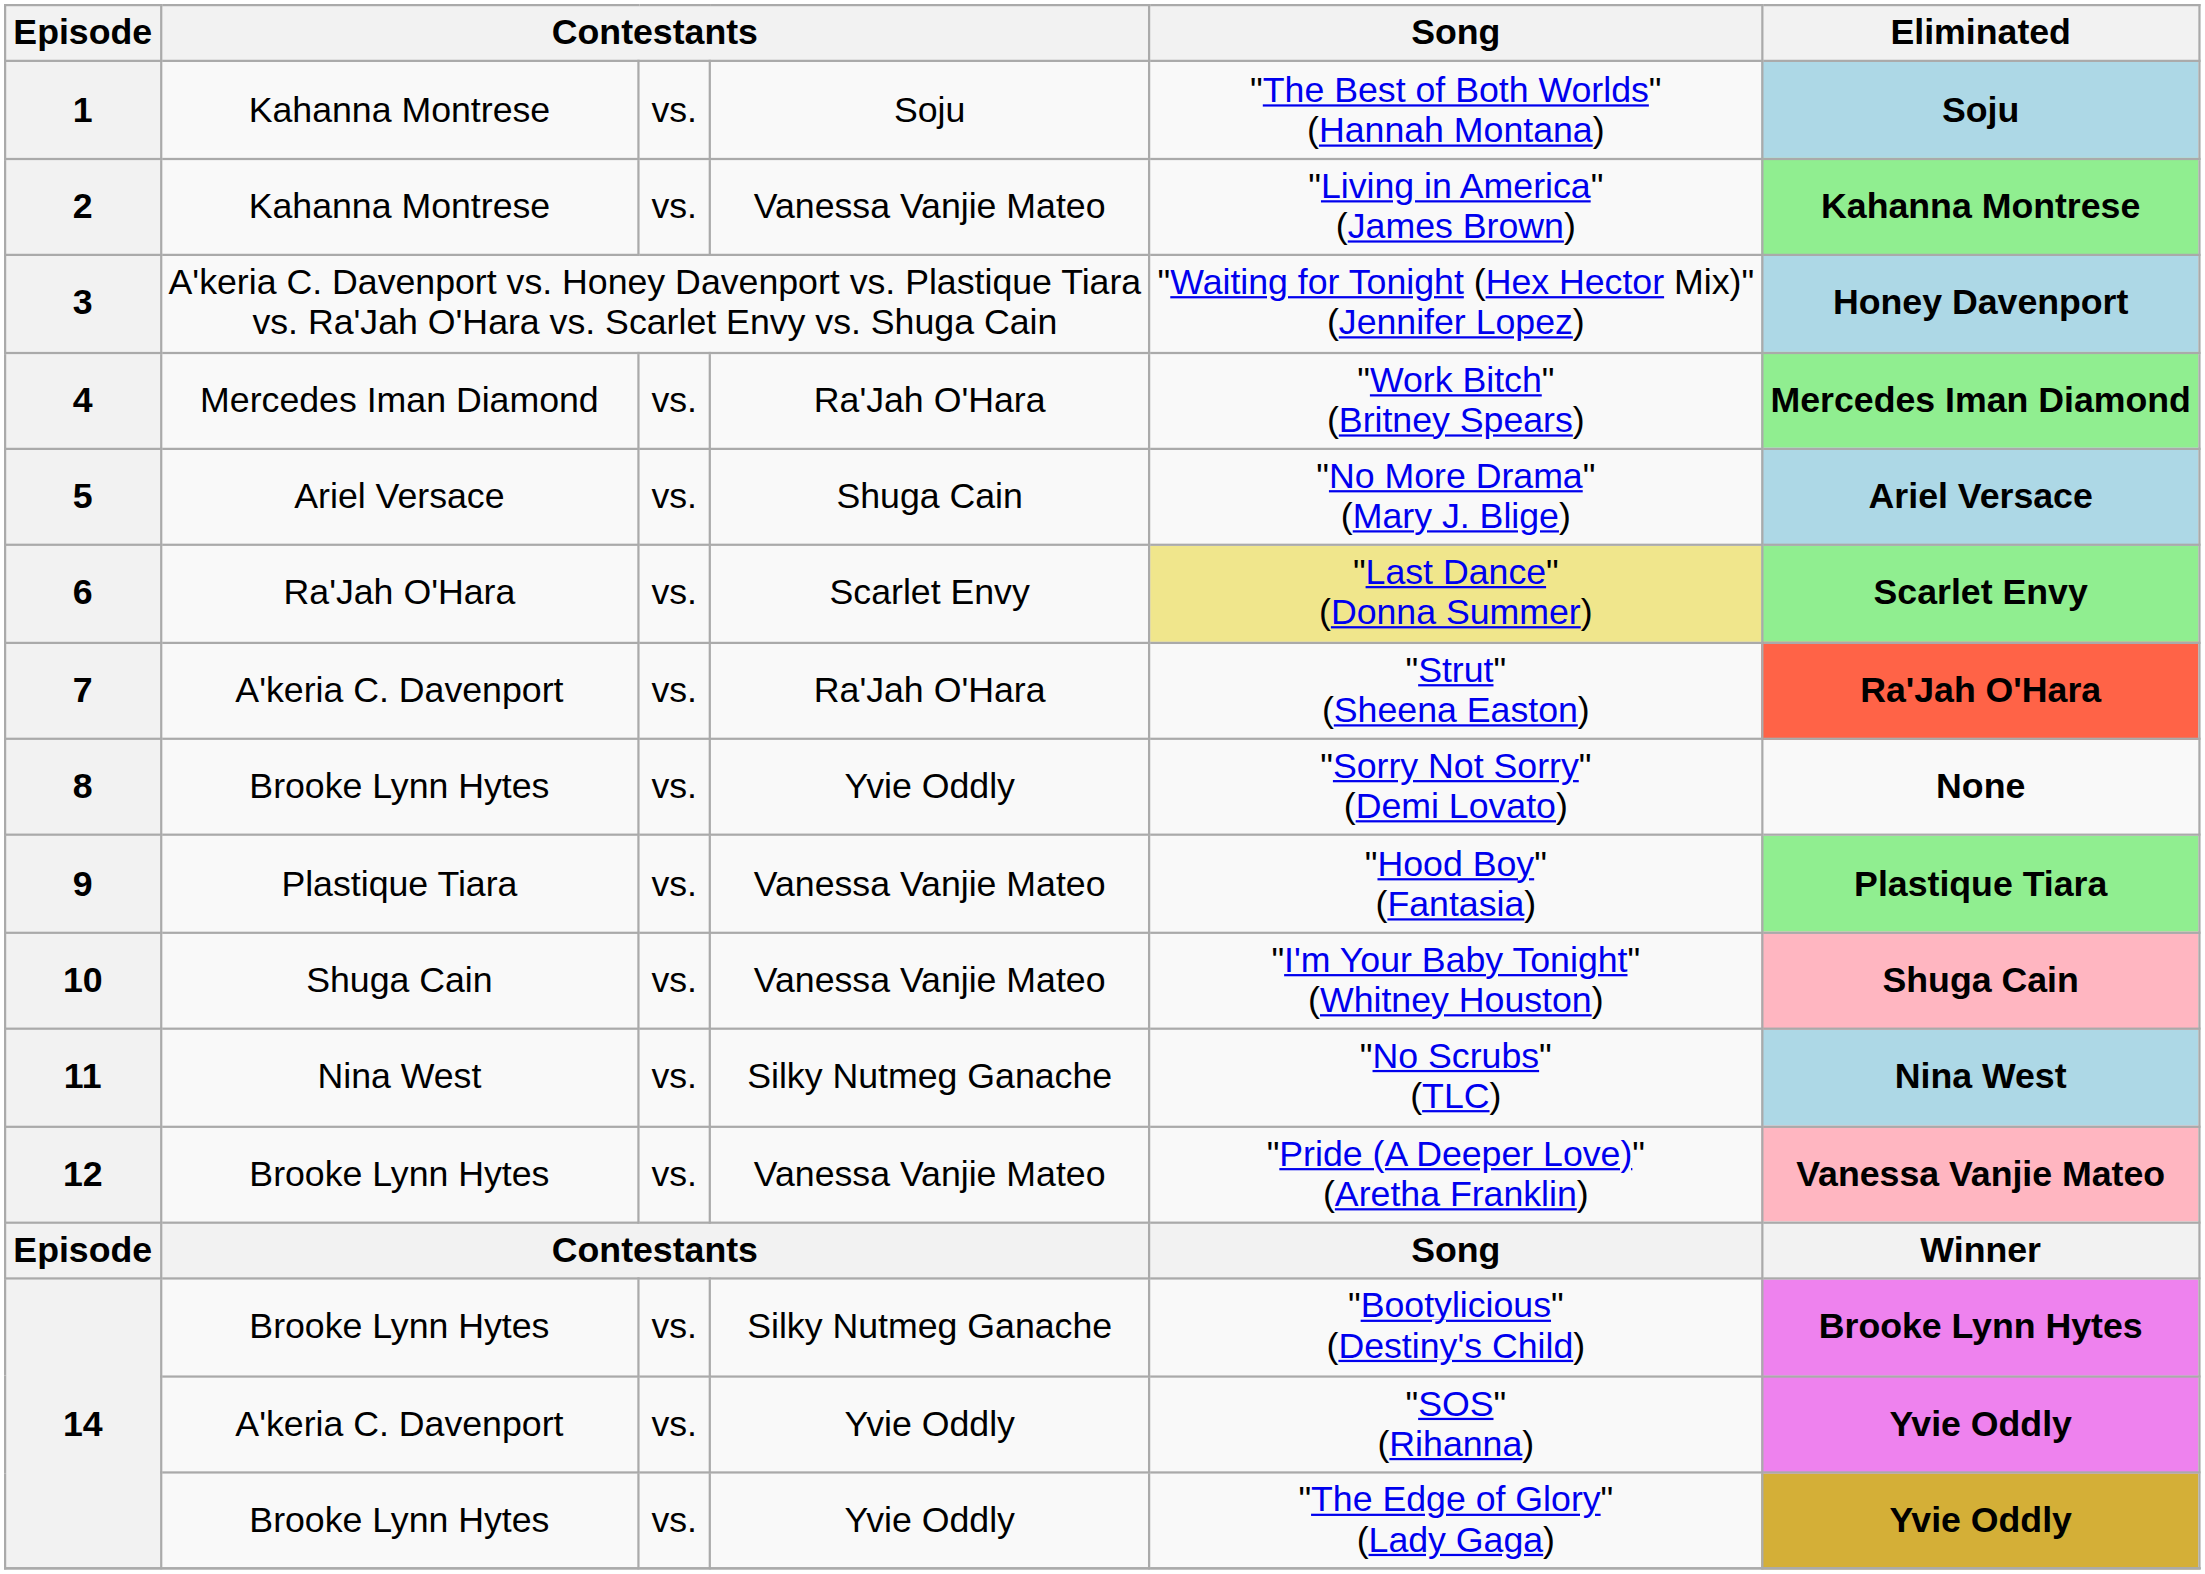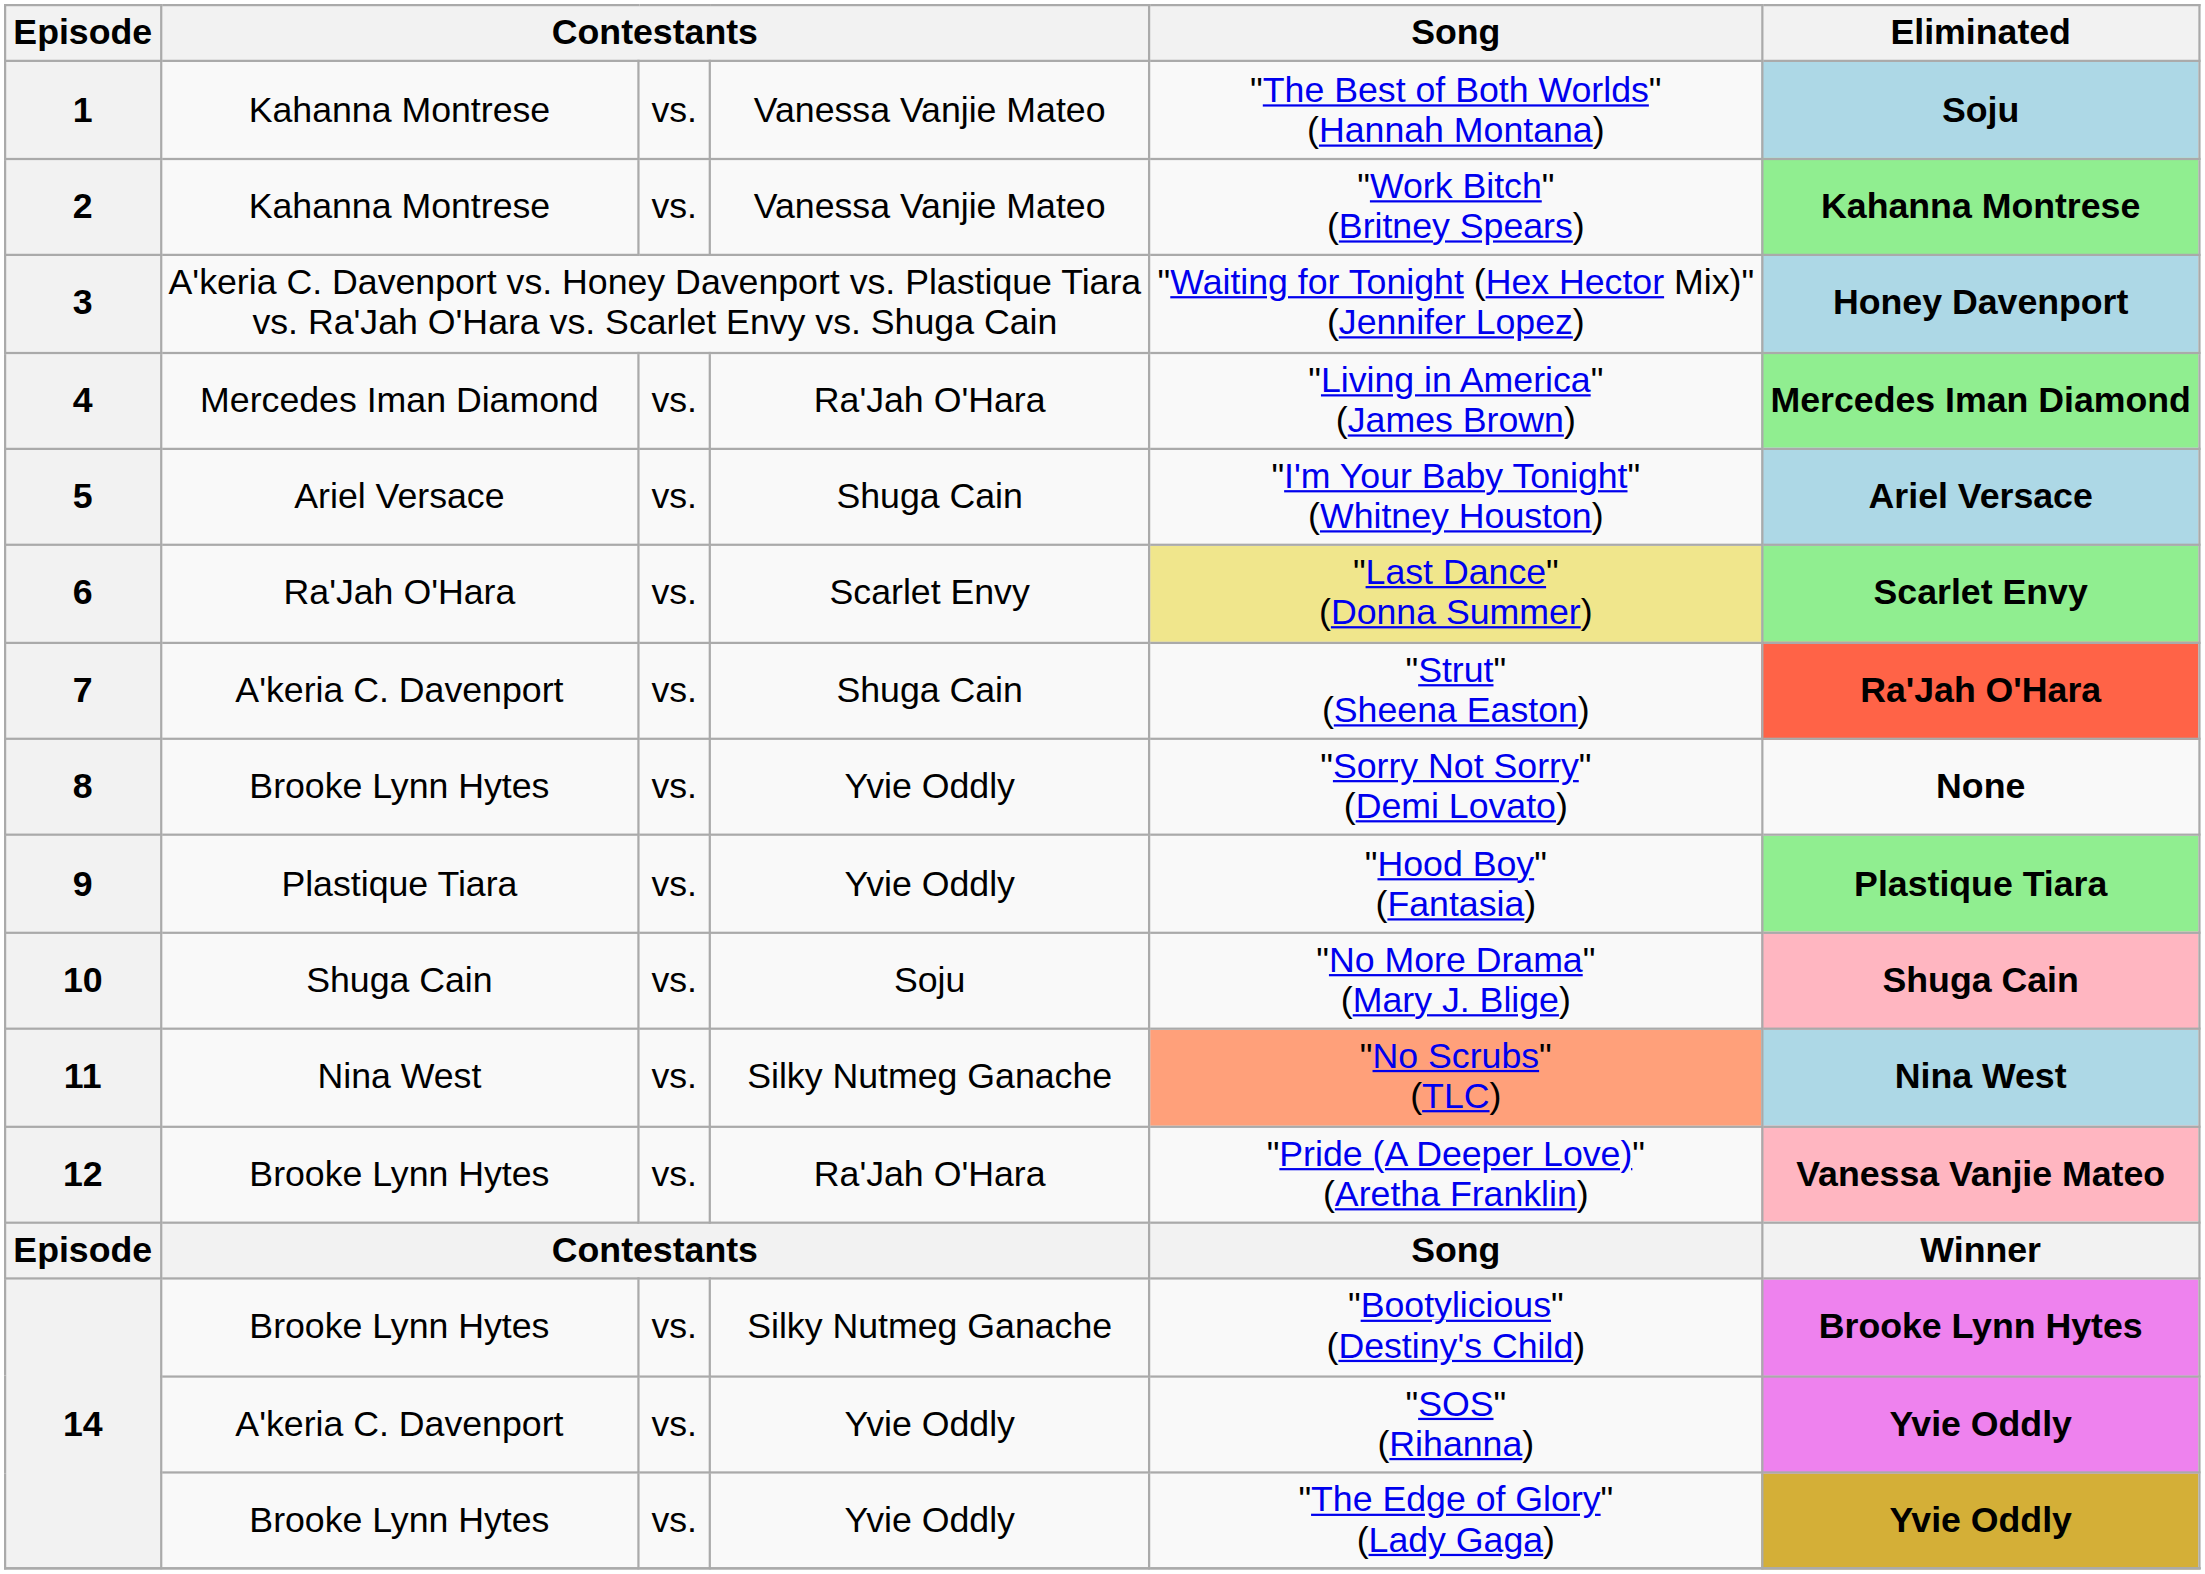1 | column 4: Soju -> Vanessa Vanjie Mateo
2 | Song: "Living in America" (James Brown) -> "Work Bitch" (Britney Spears)
4 | Song: "Work Bitch" (Britney Spears) -> "Living in America" (James Brown)
5 | Song: "No More Drama" (Mary J. Blige) -> "I'm Your Baby Tonight" (Whitney Houston)
7 | column 4: Ra'Jah O'Hara -> Shuga Cain
9 | column 4: Vanessa Vanjie Mateo -> Yvie Oddly
10 | column 4: Vanessa Vanjie Mateo -> Soju
10 | Song: "I'm Your Baby Tonight" (Whitney Houston) -> "No More Drama" (Mary J. Blige)
11 | Song: no background -> lightsalmon background
12 | column 4: Vanessa Vanjie Mateo -> Ra'Jah O'Hara
